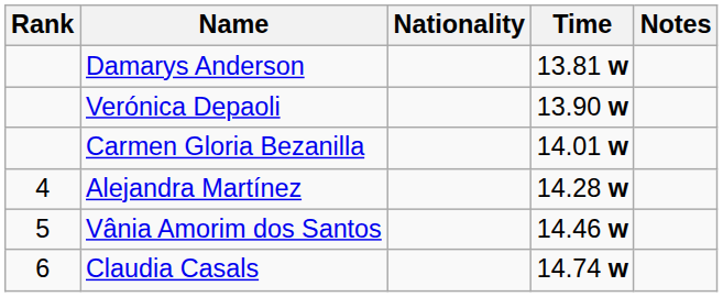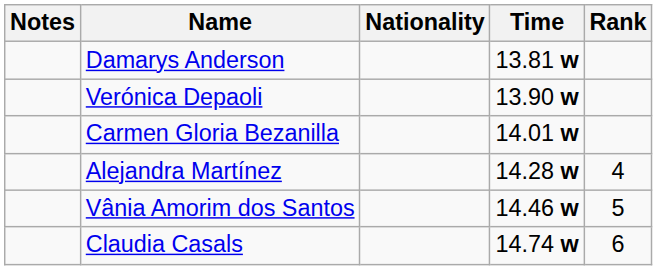columns swapped: Rank <-> Notes
